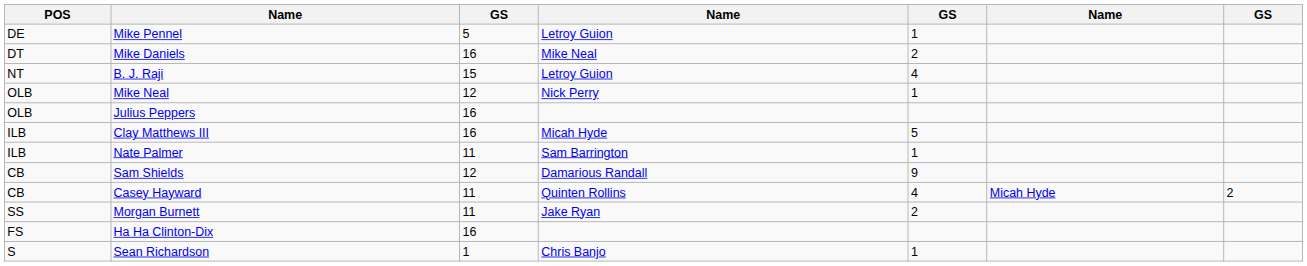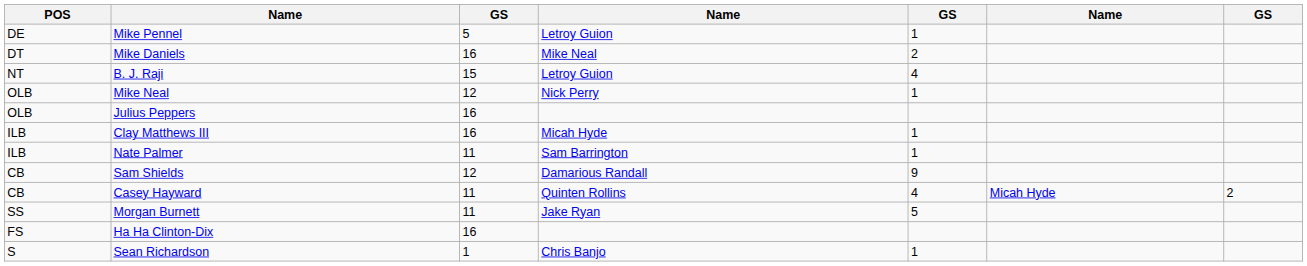Clay Matthews III | column 5: 5 -> 1
Morgan Burnett | column 5: 2 -> 5
